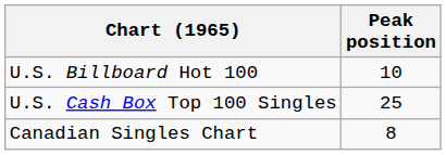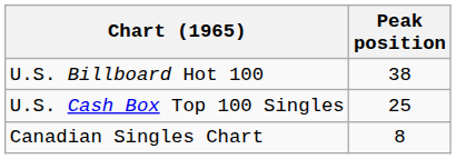U.S. Billboard Hot 100 | Peak position: 10 -> 38
